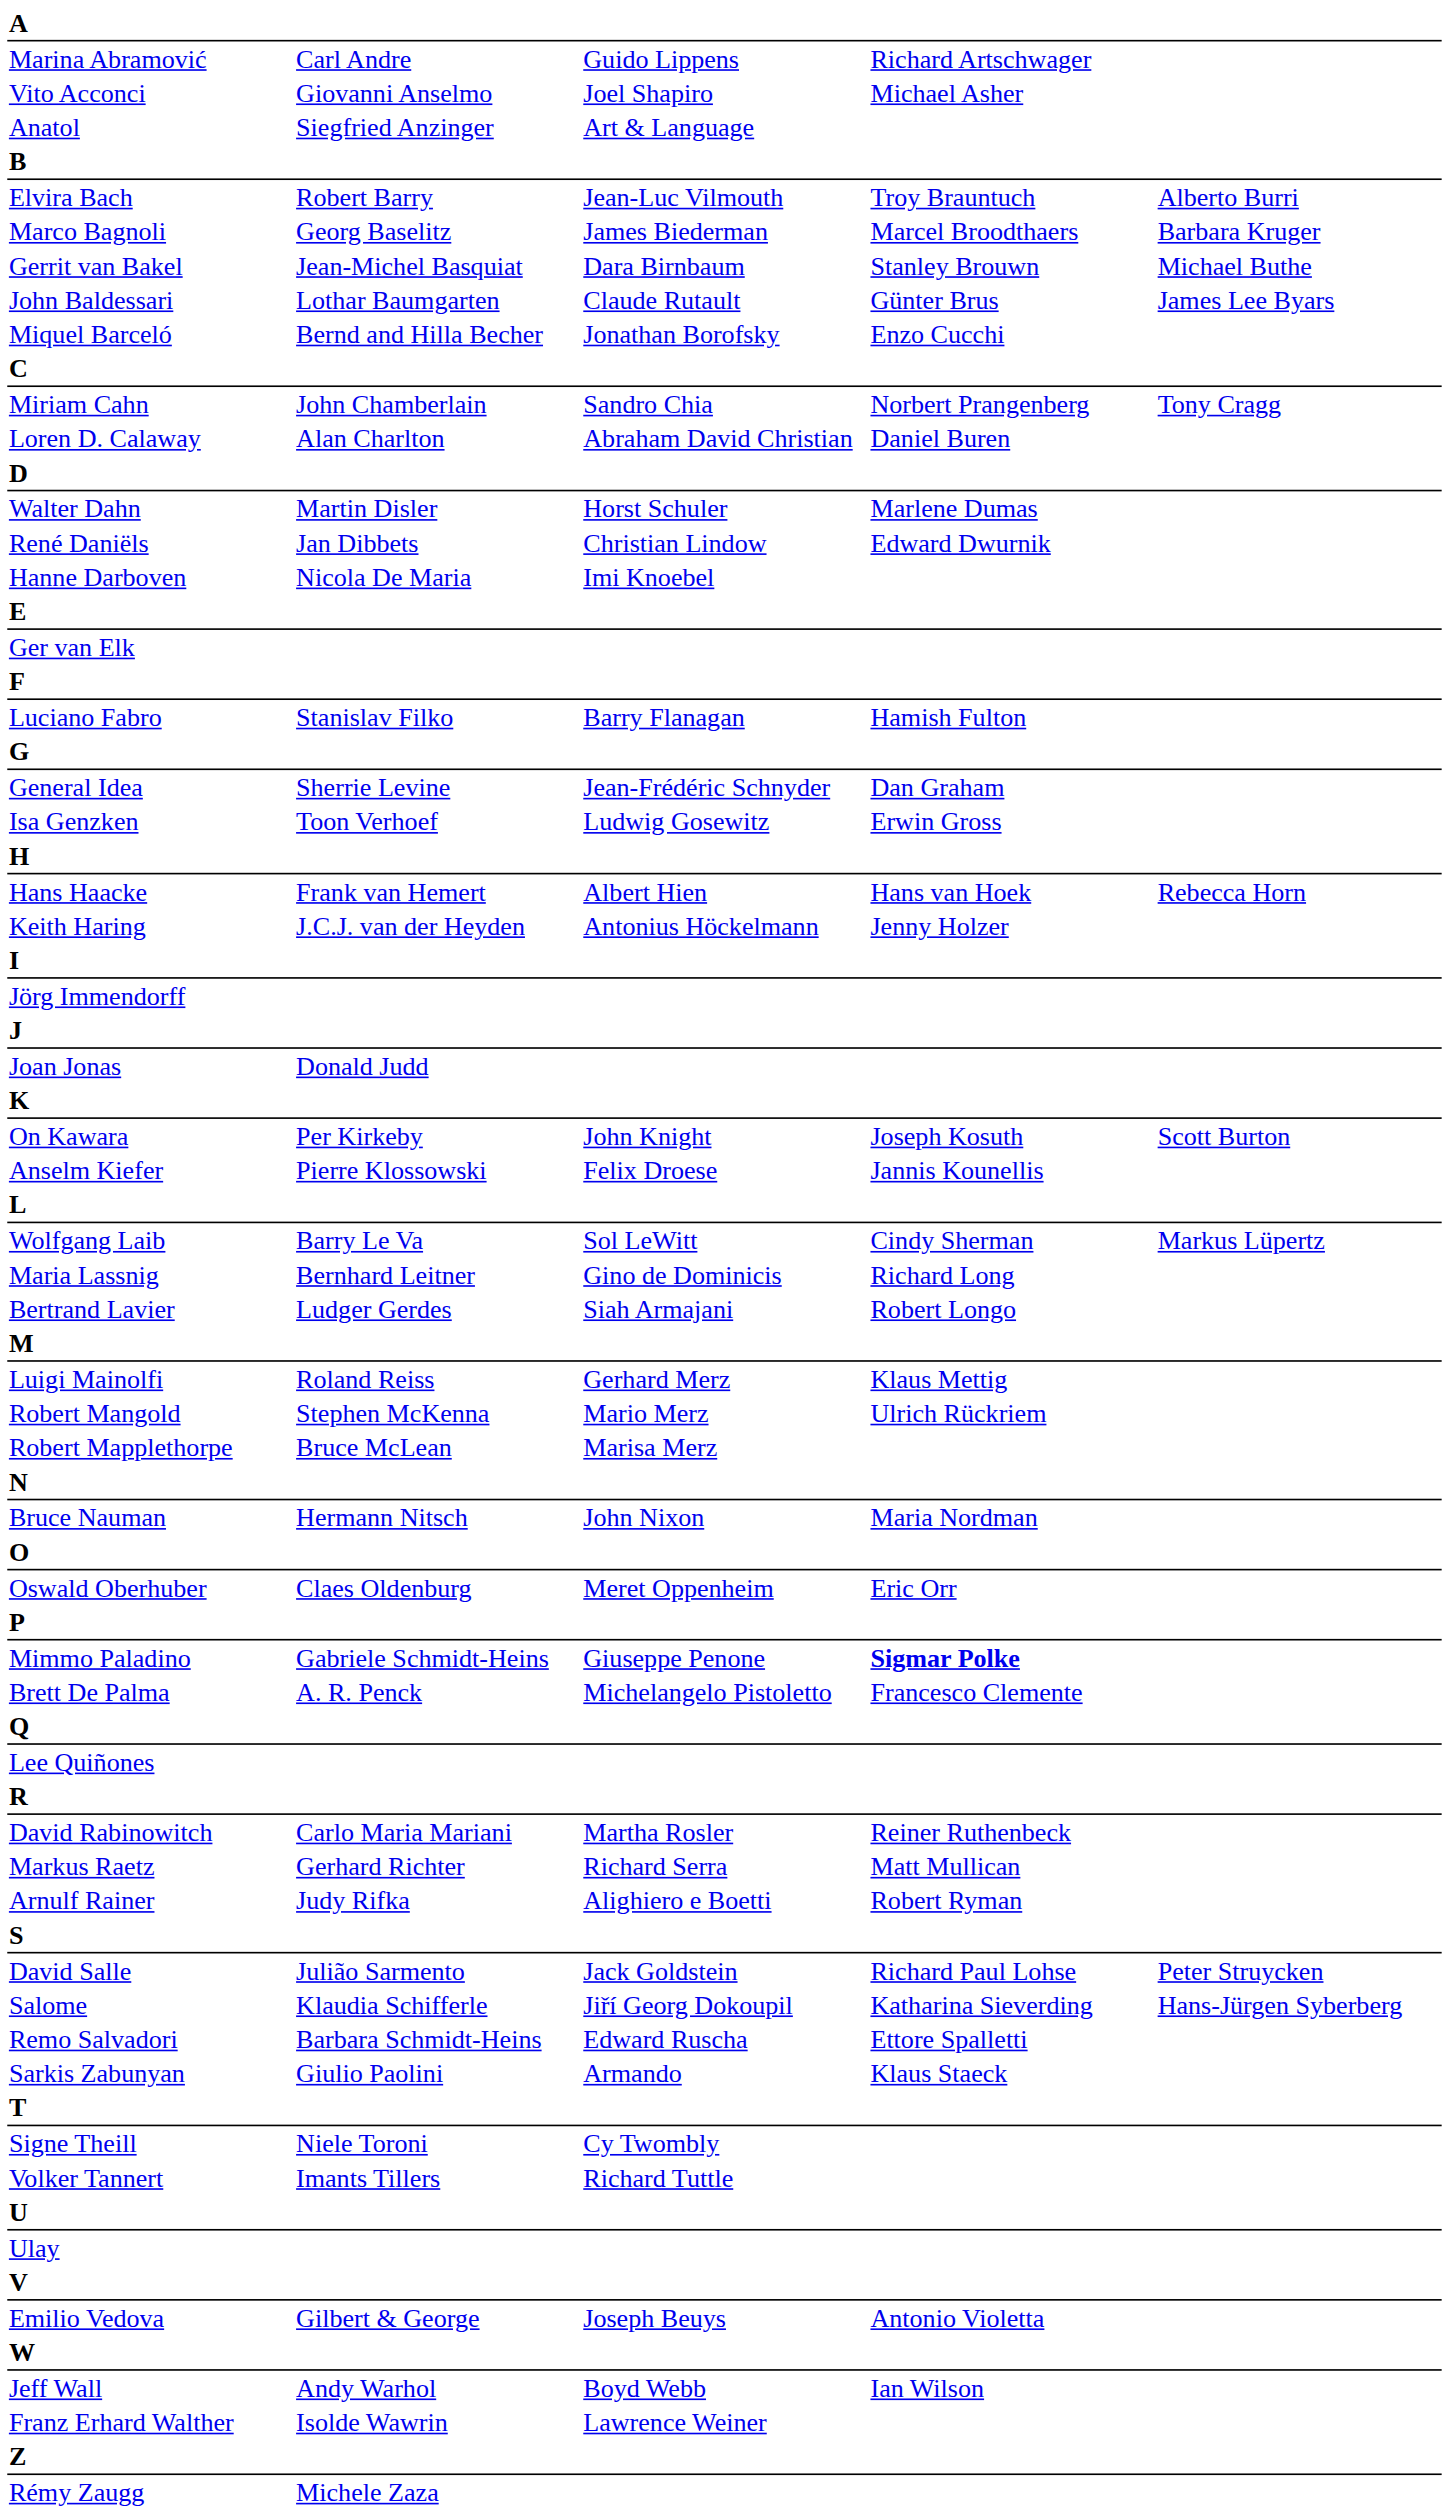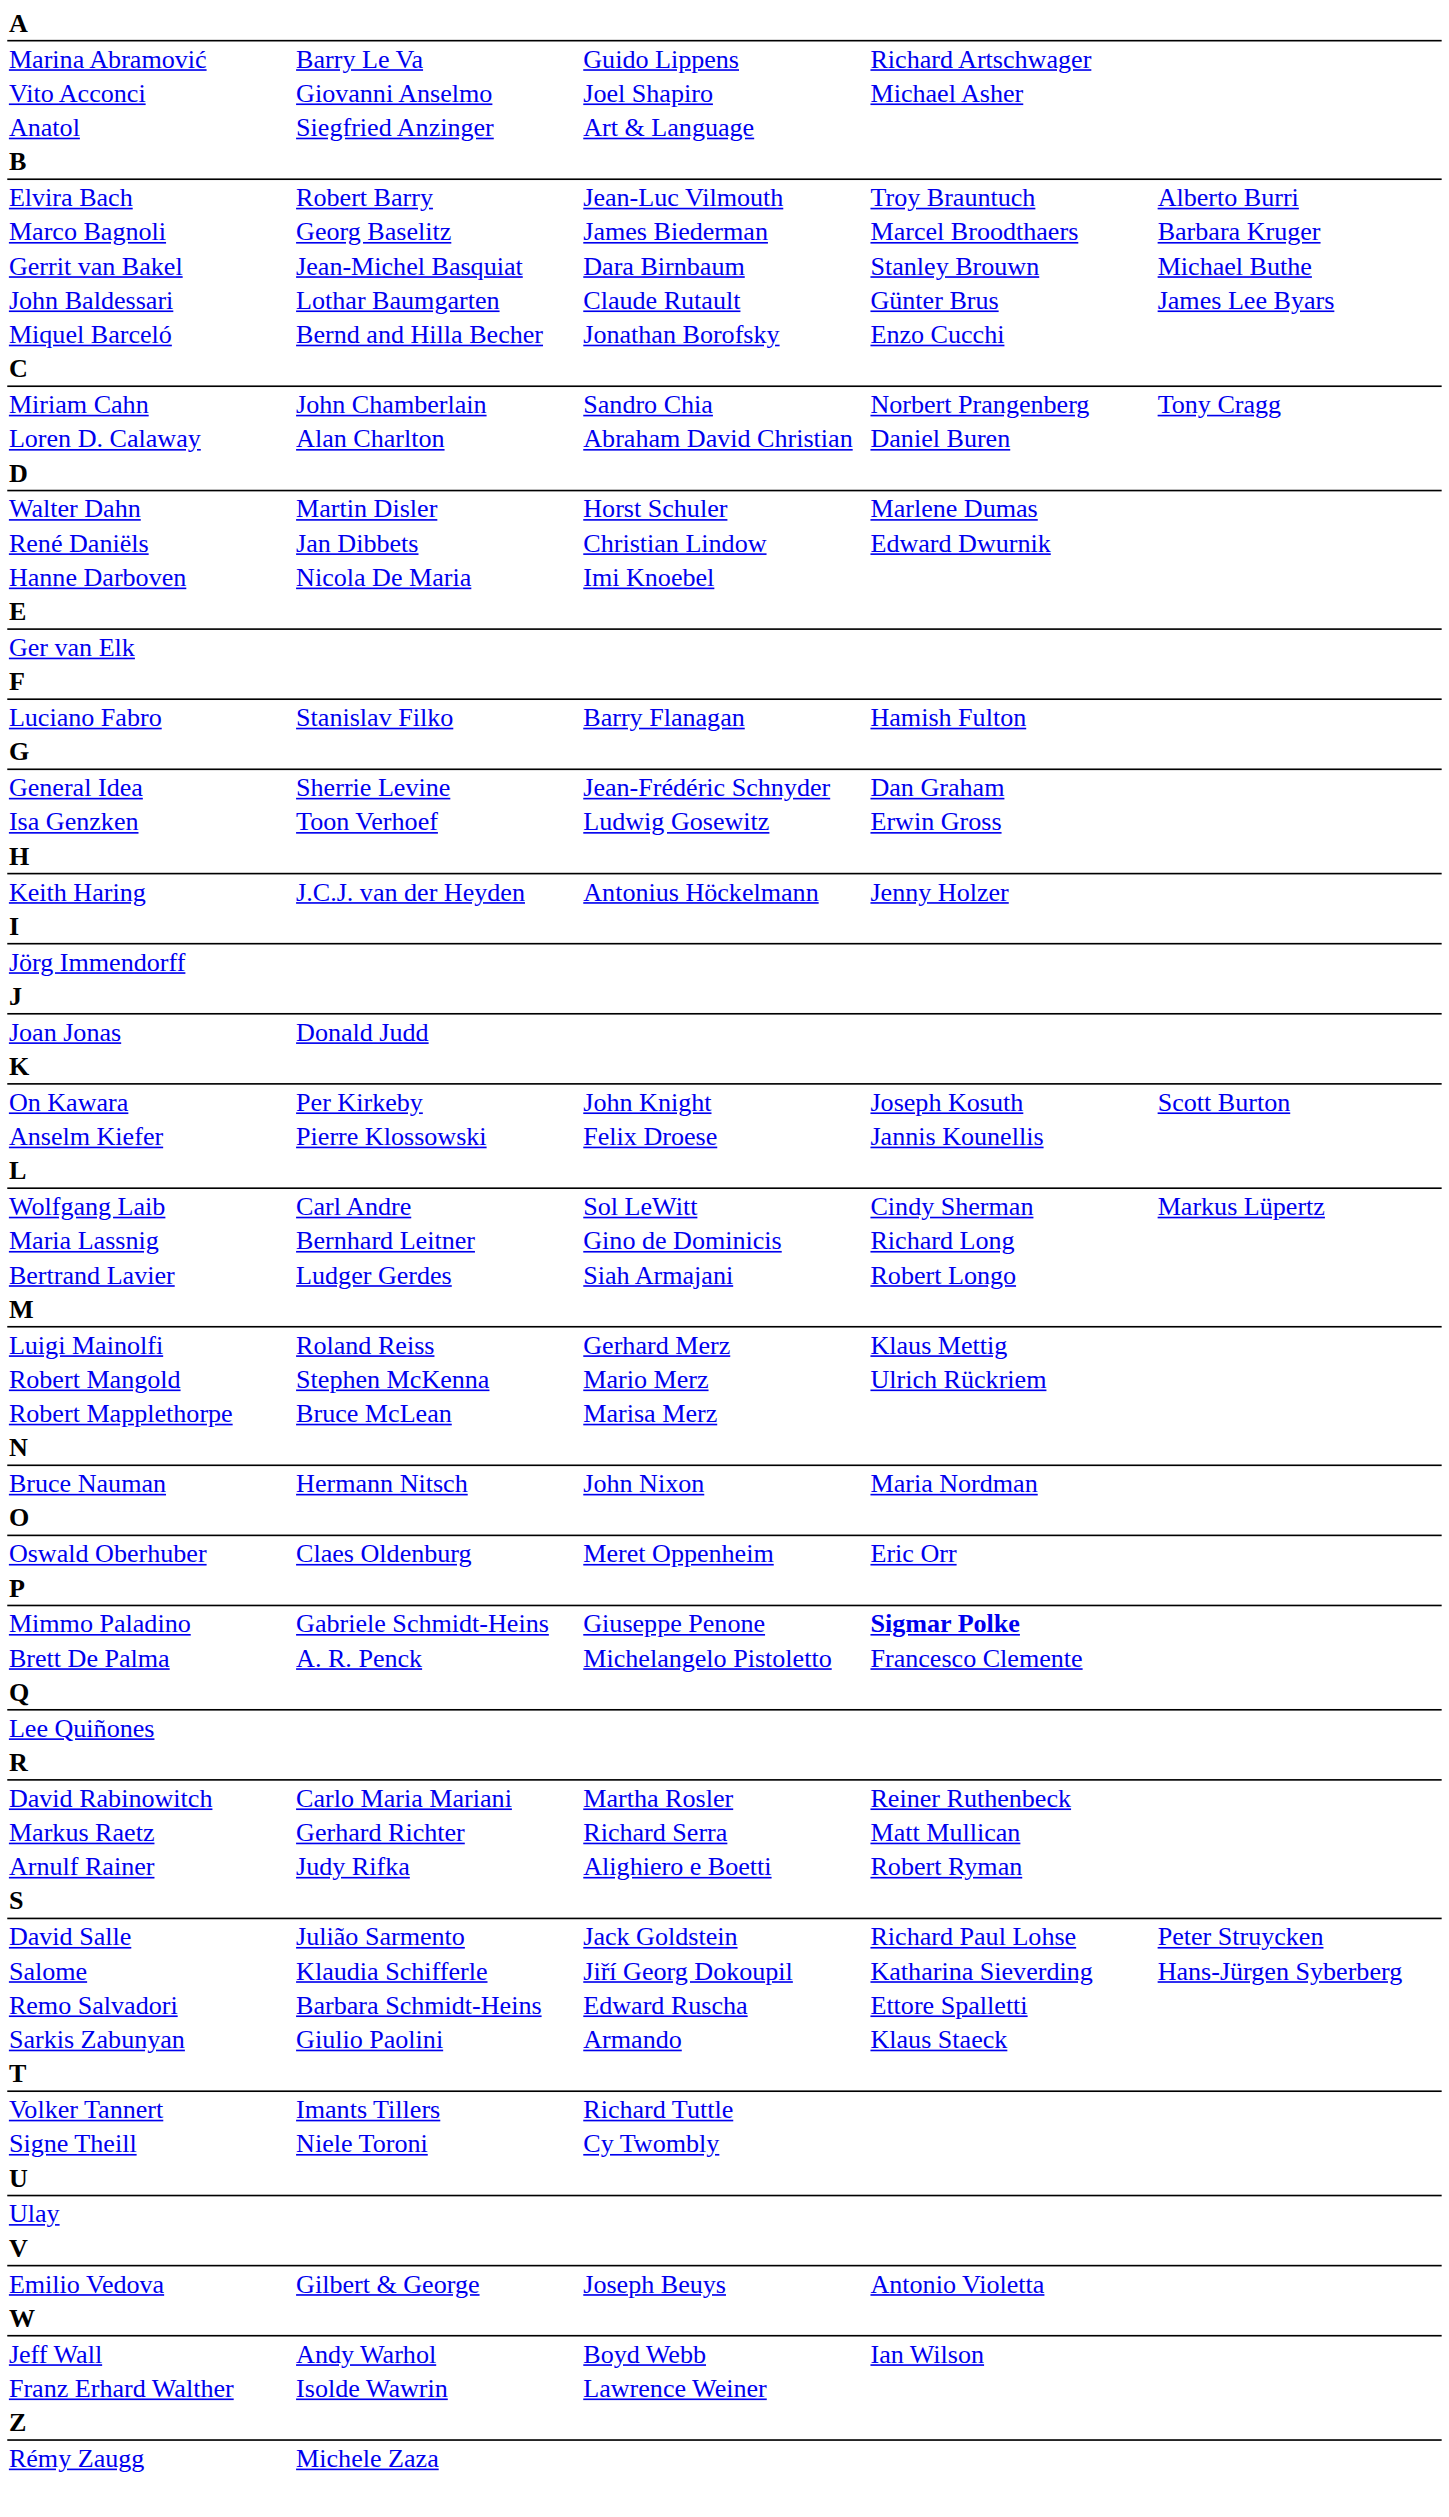Marina Abramović | column 2: Carl Andre -> Barry Le Va
- row: Hans Haacke | Frank van Hemert | Albert Hien | Hans van Hoek | Rebecca Horn
Wolfgang Laib | column 2: Barry Le Va -> Carl Andre
rows swapped: Volker Tannert <-> Signe Theill
